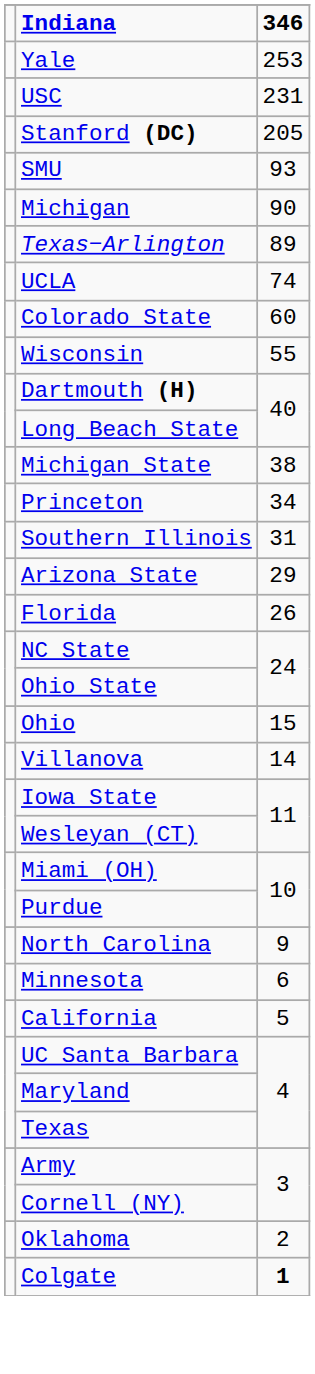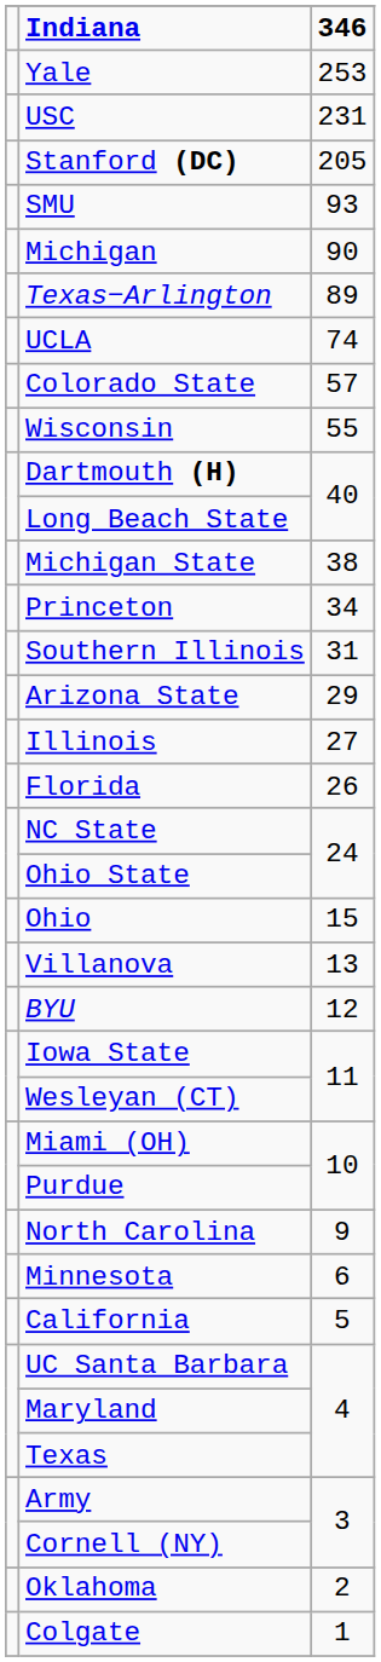Colorado State | 346: 60 -> 57
+ row: Illinois | 27
Villanova | 346: 14 -> 13
+ row: BYU | 12
Colgate | 346: bold -> normal
